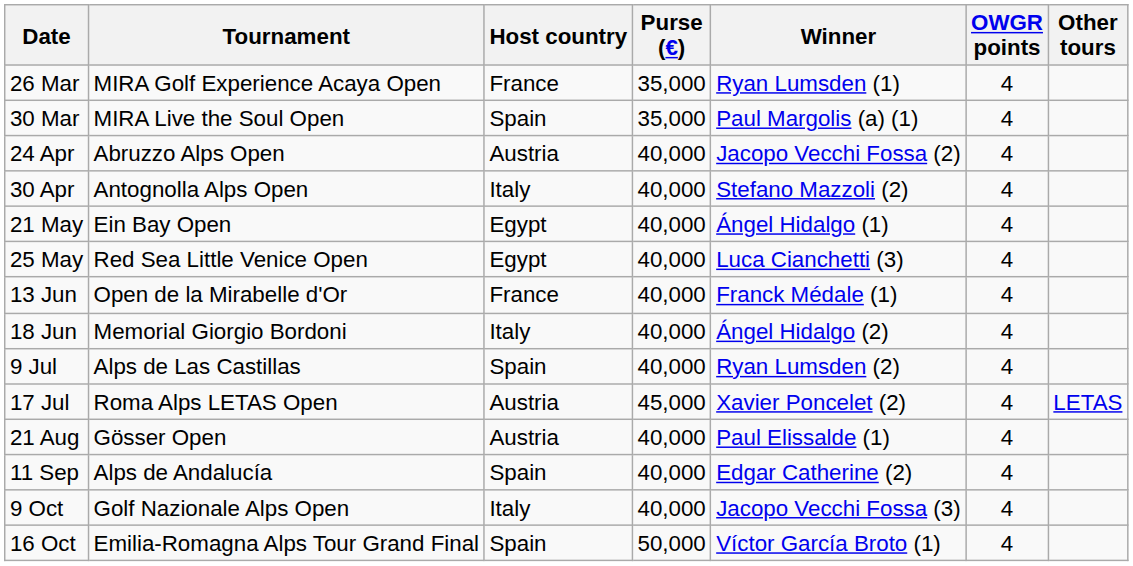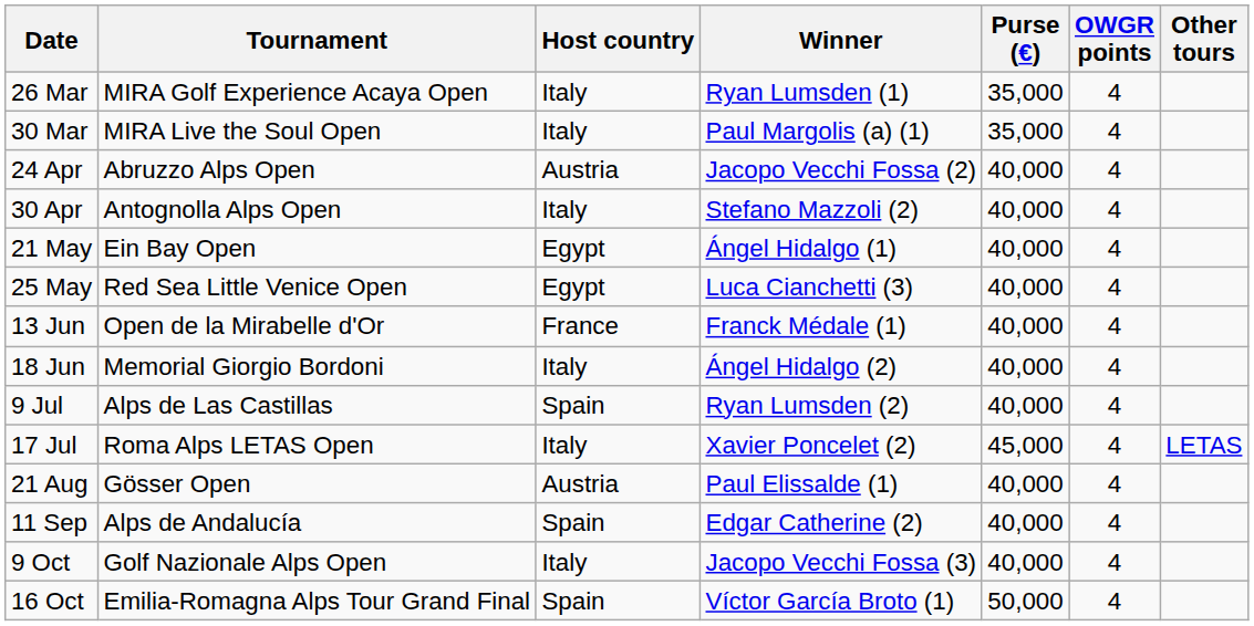columns swapped: Purse (€) <-> Winner
26 Mar | Host country: France -> Italy
30 Mar | Host country: Spain -> Italy
17 Jul | Host country: Austria -> Italy
